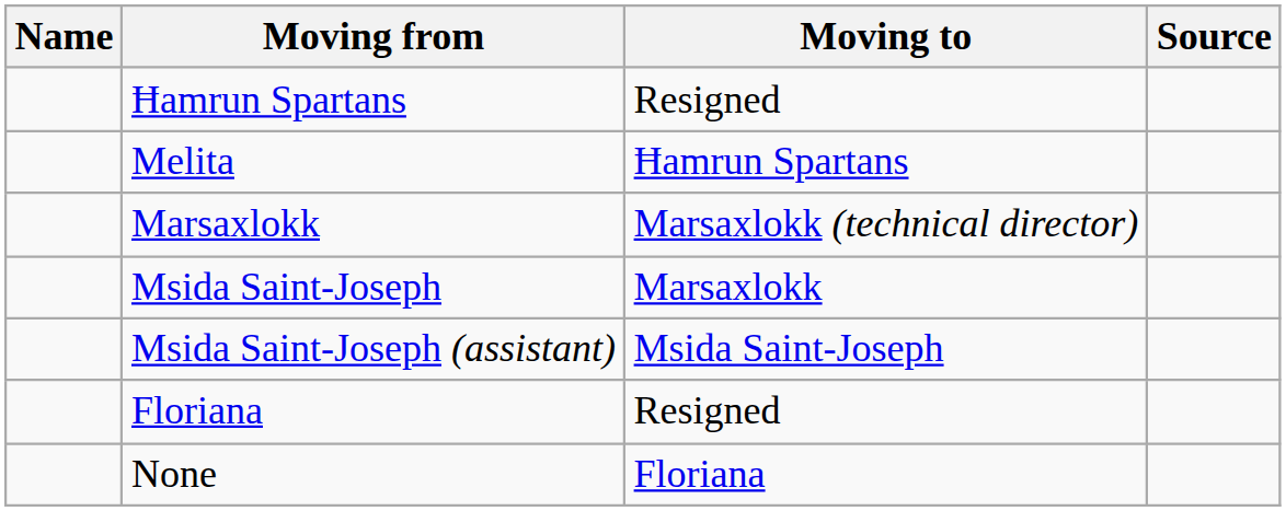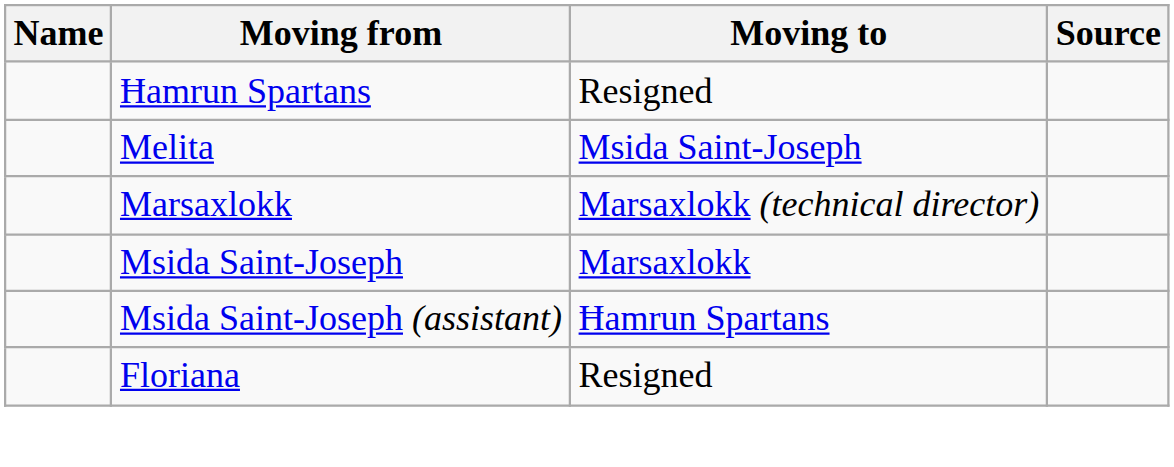Melita | Moving to: Ħamrun Spartans -> Msida Saint-Joseph
Msida Saint-Joseph (assistant) | Moving to: Msida Saint-Joseph -> Ħamrun Spartans
- row: None | Floriana
